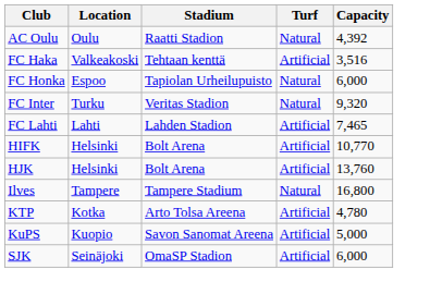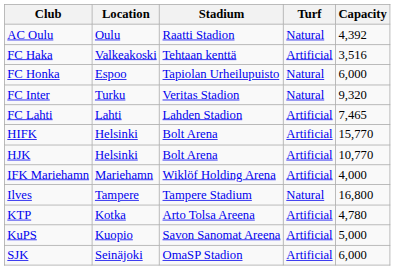HIFK | Capacity: 10,770 -> 15,770
HJK | Capacity: 13,760 -> 10,770
+ row: IFK Mariehamn | Mariehamn | Wiklöf Holding Arena | Artificial | 4,000
